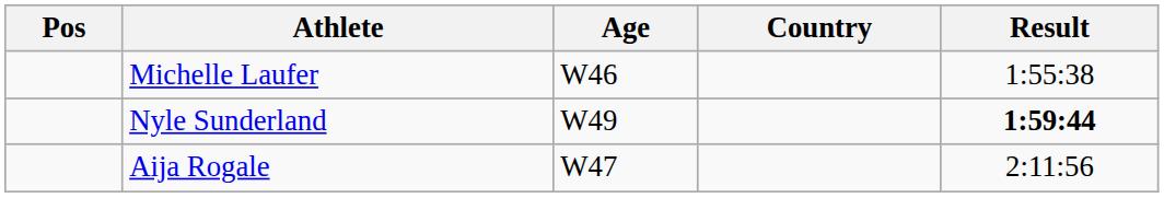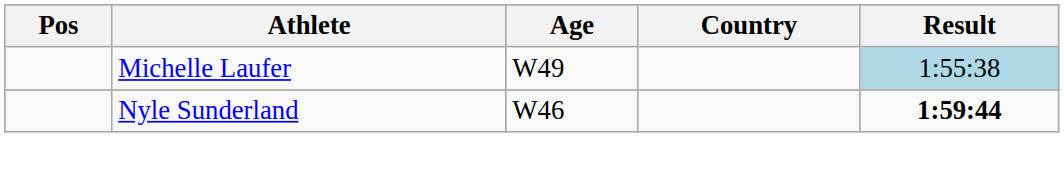Michelle Laufer | Age: W46 -> W49
Michelle Laufer | Result: no background -> lightblue background
Nyle Sunderland | Age: W49 -> W46
- row: Aija Rogale | W47 | 2:11:56
